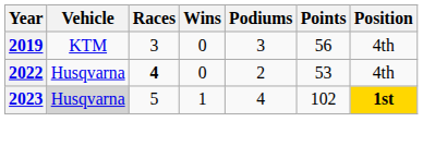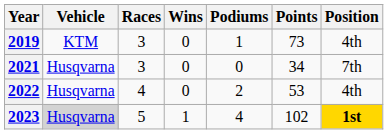2019 | Podiums: 3 -> 1
2019 | Points: 56 -> 73
+ row: 2021 | Husqvarna | 3 | 0 | 0 | 34 | 7th
2022 | Races: bold -> normal
